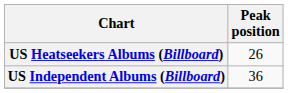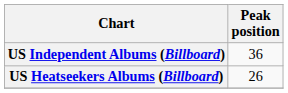rows swapped: US Heatseekers Albums (Billboard) <-> US Independent Albums (Billboard)
